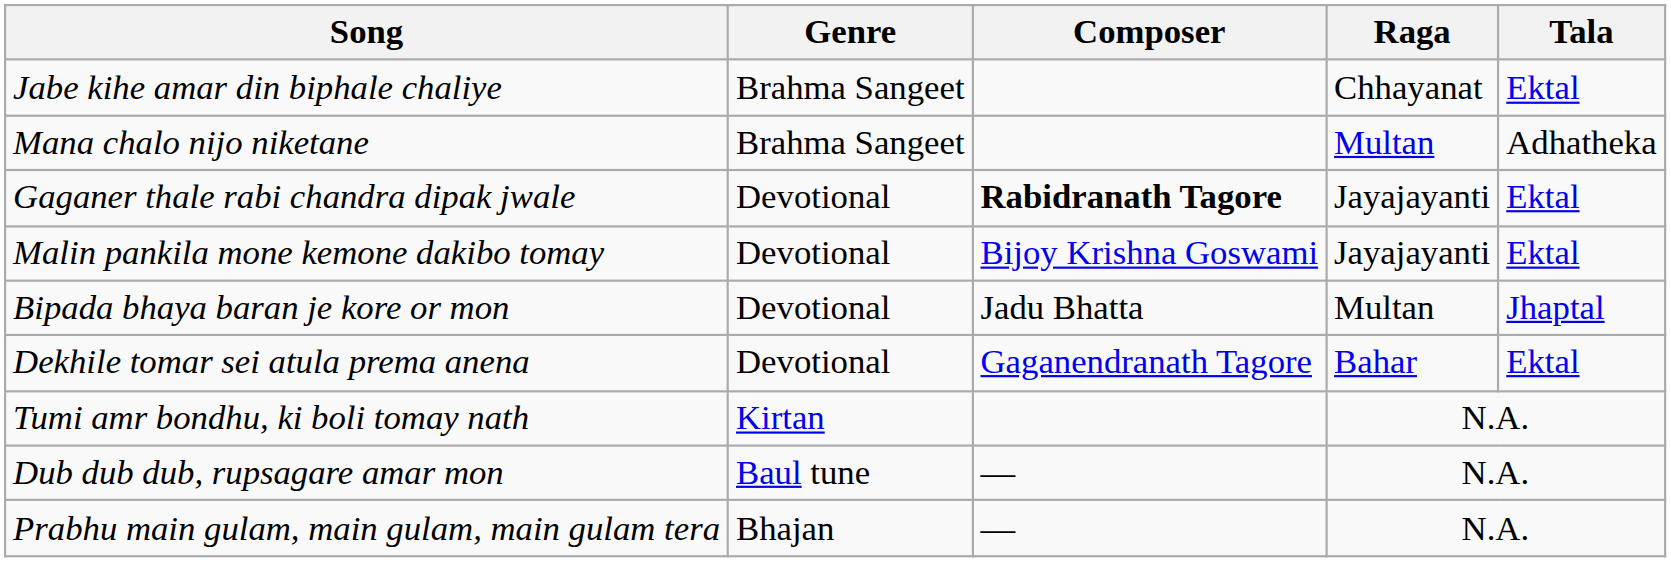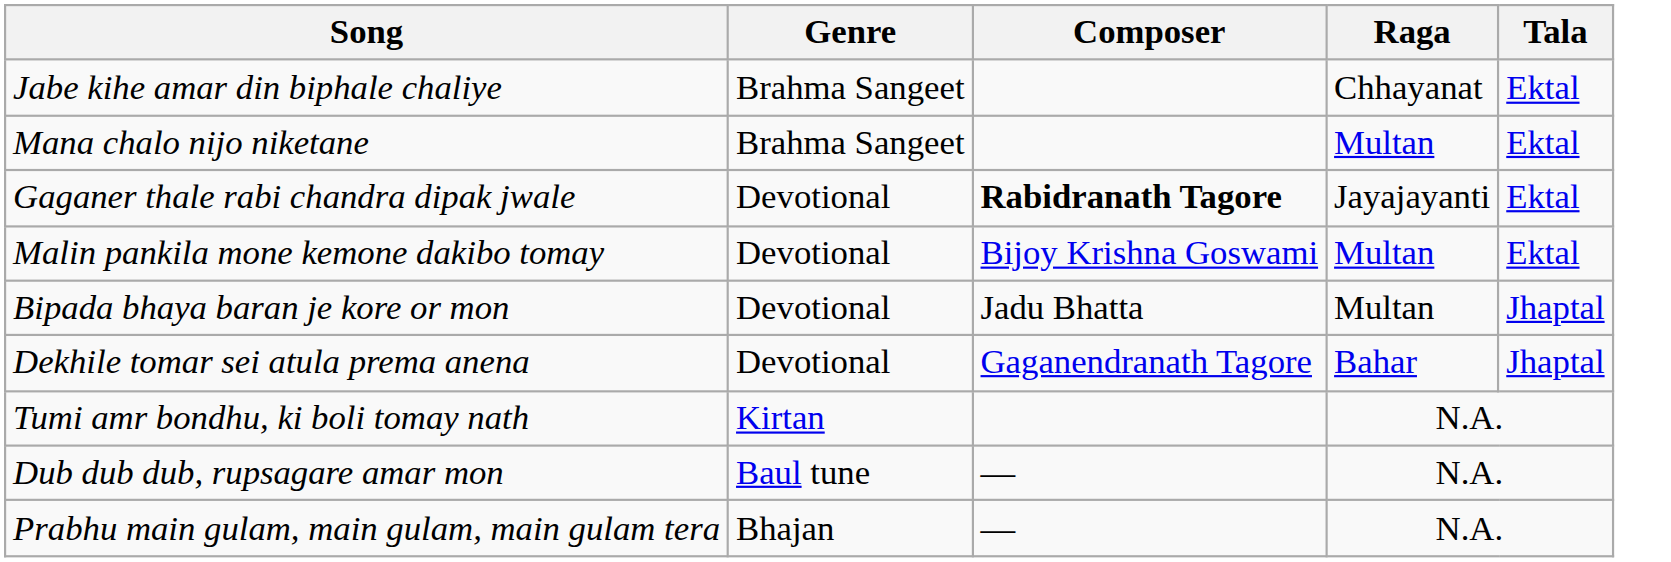Mana chalo nijo niketane | Tala: Adhatheka -> Ektal
Malin pankila mone kemone dakibo tomay | Raga: Jayajayanti -> Multan
Dekhile tomar sei atula prema anena | Tala: Ektal -> Jhaptal
